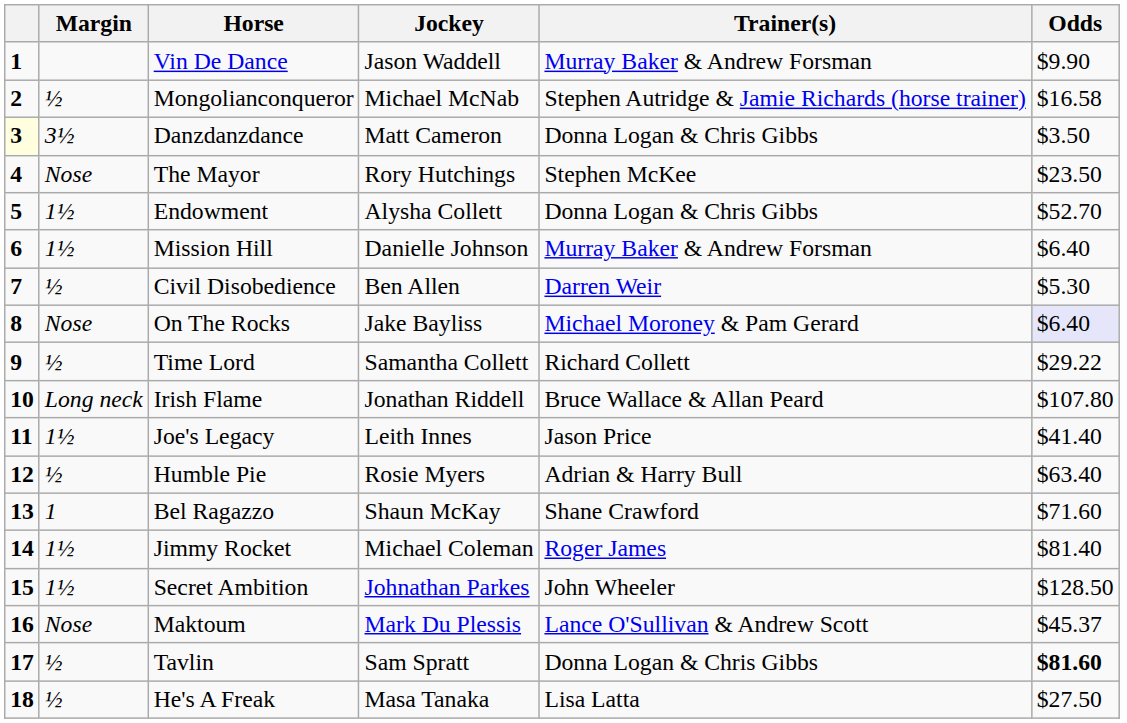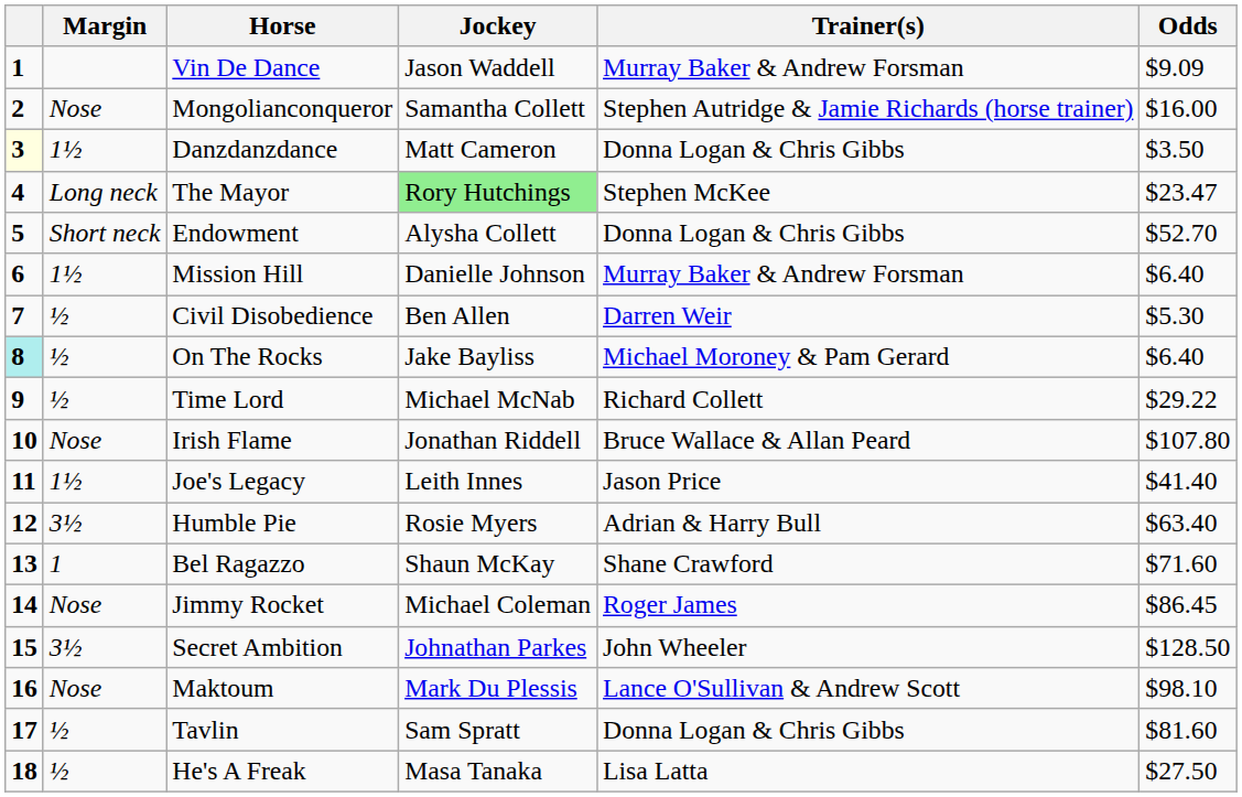Vin De Dance | Odds: $9.90 -> $9.09
Mongolianconqueror | Margin: ½ -> Nose
Mongolianconqueror | Jockey: Michael McNab -> Samantha Collett
Mongolianconqueror | Odds: $16.58 -> $16.00
Danzdanzdance | Margin: 3½ -> 1½
The Mayor | Margin: Nose -> Long neck
The Mayor | Jockey: no background -> lightgreen background
The Mayor | Odds: $23.50 -> $23.47
Endowment | Margin: 1½ -> Short neck
On The Rocks | column 1: no background -> paleturquoise background
On The Rocks | Margin: Nose -> ½
On The Rocks | Odds: lavender background -> no background
Time Lord | Jockey: Samantha Collett -> Michael McNab
Irish Flame | Margin: Long neck -> Nose
Humble Pie | Margin: ½ -> 3½
Jimmy Rocket | Margin: 1½ -> Nose
Jimmy Rocket | Odds: $81.40 -> $86.45
Secret Ambition | Margin: 1½ -> 3½
Maktoum | Odds: $45.37 -> $98.10
Tavlin | Odds: bold -> normal
